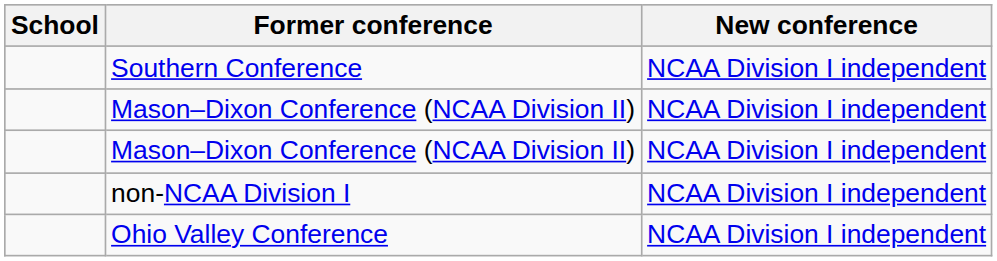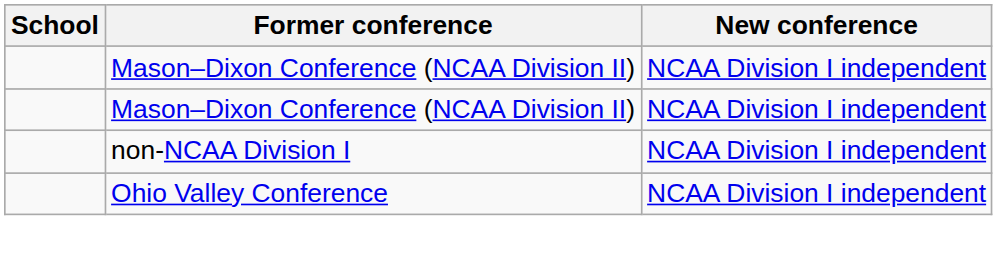- row: Southern Conference | NCAA Division I independent
